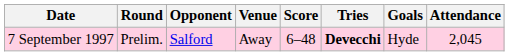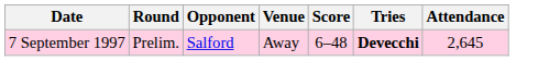- column: Goals | Hyde
7 September 1997 | Attendance: 2,045 -> 2,645
